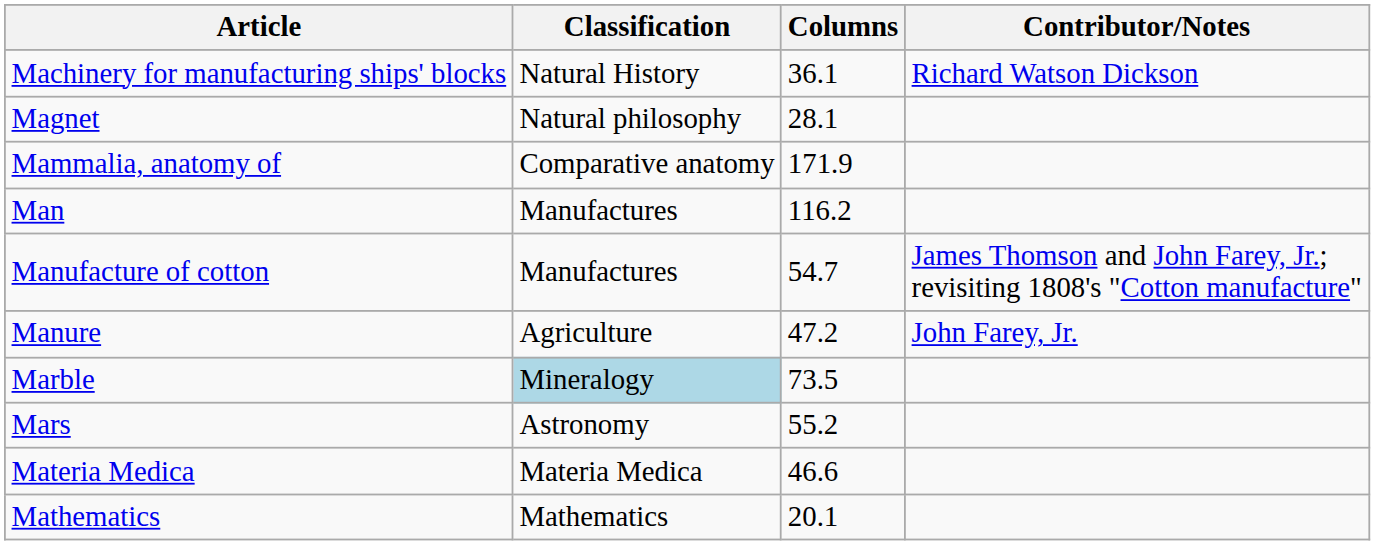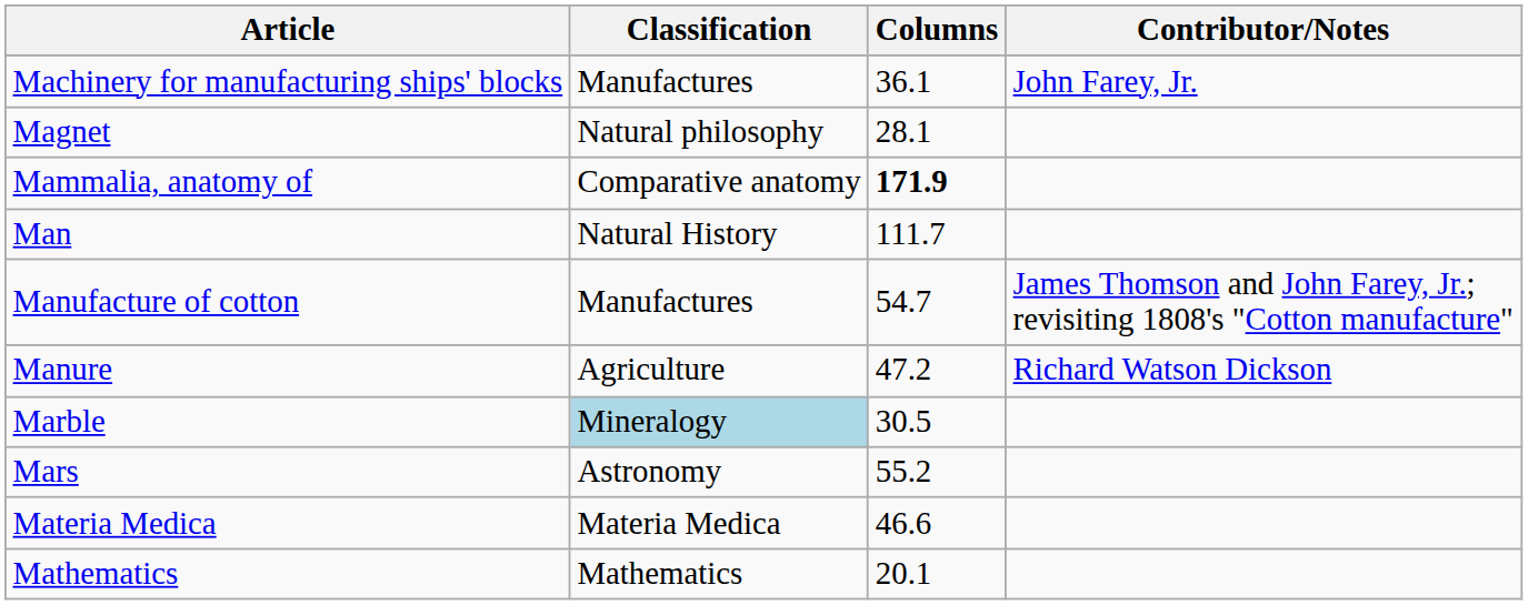Machinery for manufacturing ships' blocks | Classification: Natural History -> Manufactures
Machinery for manufacturing ships' blocks | Contributor/Notes: Richard Watson Dickson -> John Farey, Jr.
Mammalia, anatomy of | Columns: normal -> bold
Man | Classification: Manufactures -> Natural History
Man | Columns: 116.2 -> 111.7
Manure | Contributor/Notes: John Farey, Jr. -> Richard Watson Dickson
Marble | Columns: 73.5 -> 30.5
